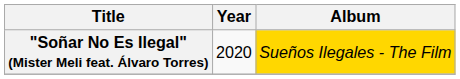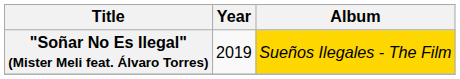"Soñar No Es Ilegal" (Mister Meli feat. Álvaro Torres) | Year: 2020 -> 2019
